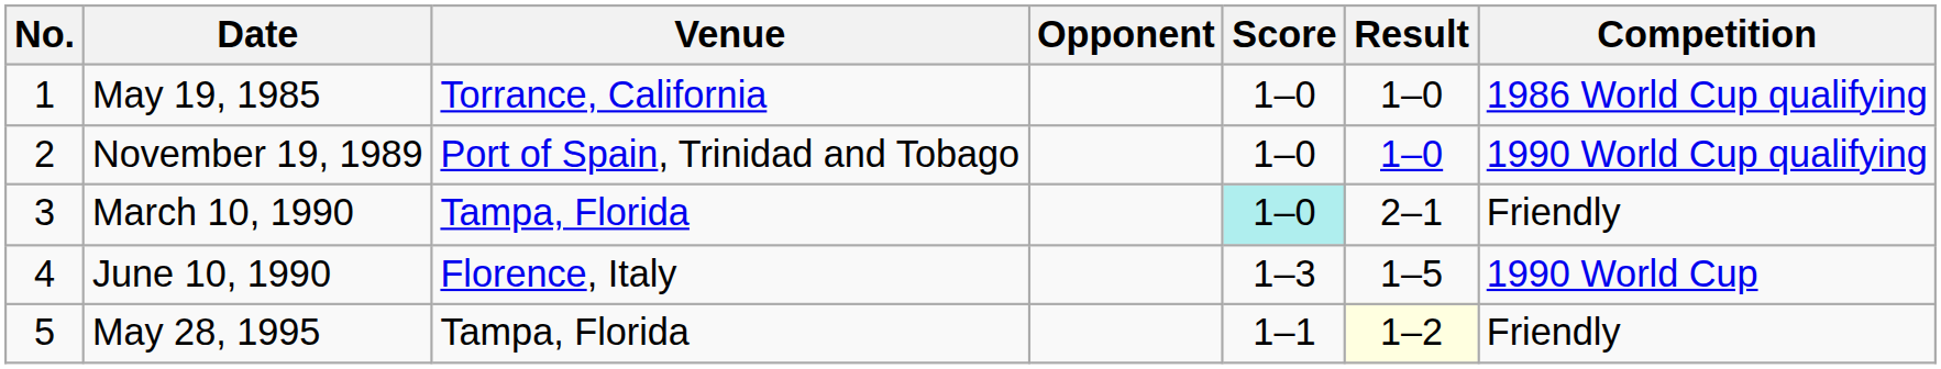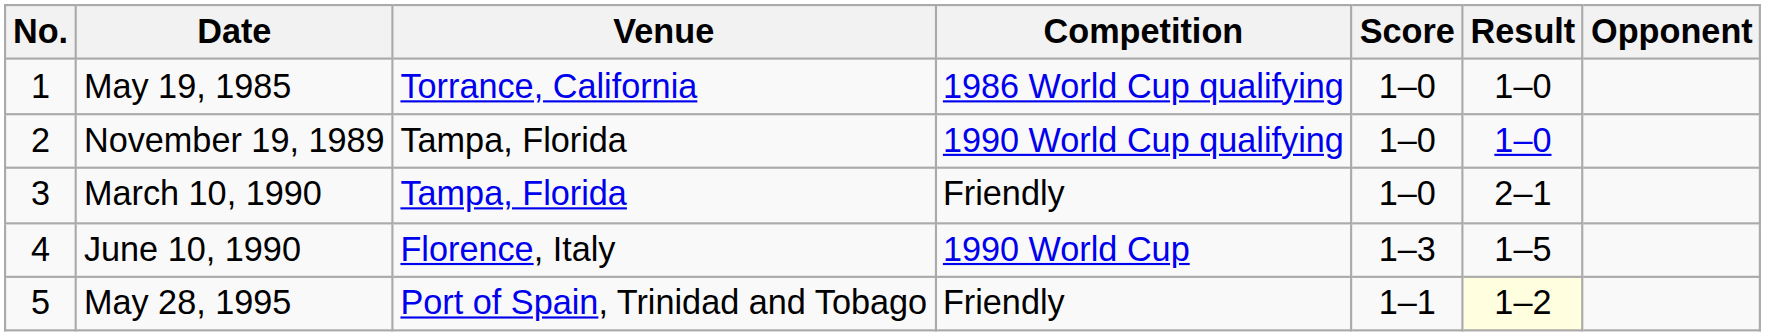columns swapped: Opponent <-> Competition
November 19, 1989 | Venue: Port of Spain, Trinidad and Tobago -> Tampa, Florida
March 10, 1990 | Score: paleturquoise background -> no background
May 28, 1995 | Venue: Tampa, Florida -> Port of Spain, Trinidad and Tobago
